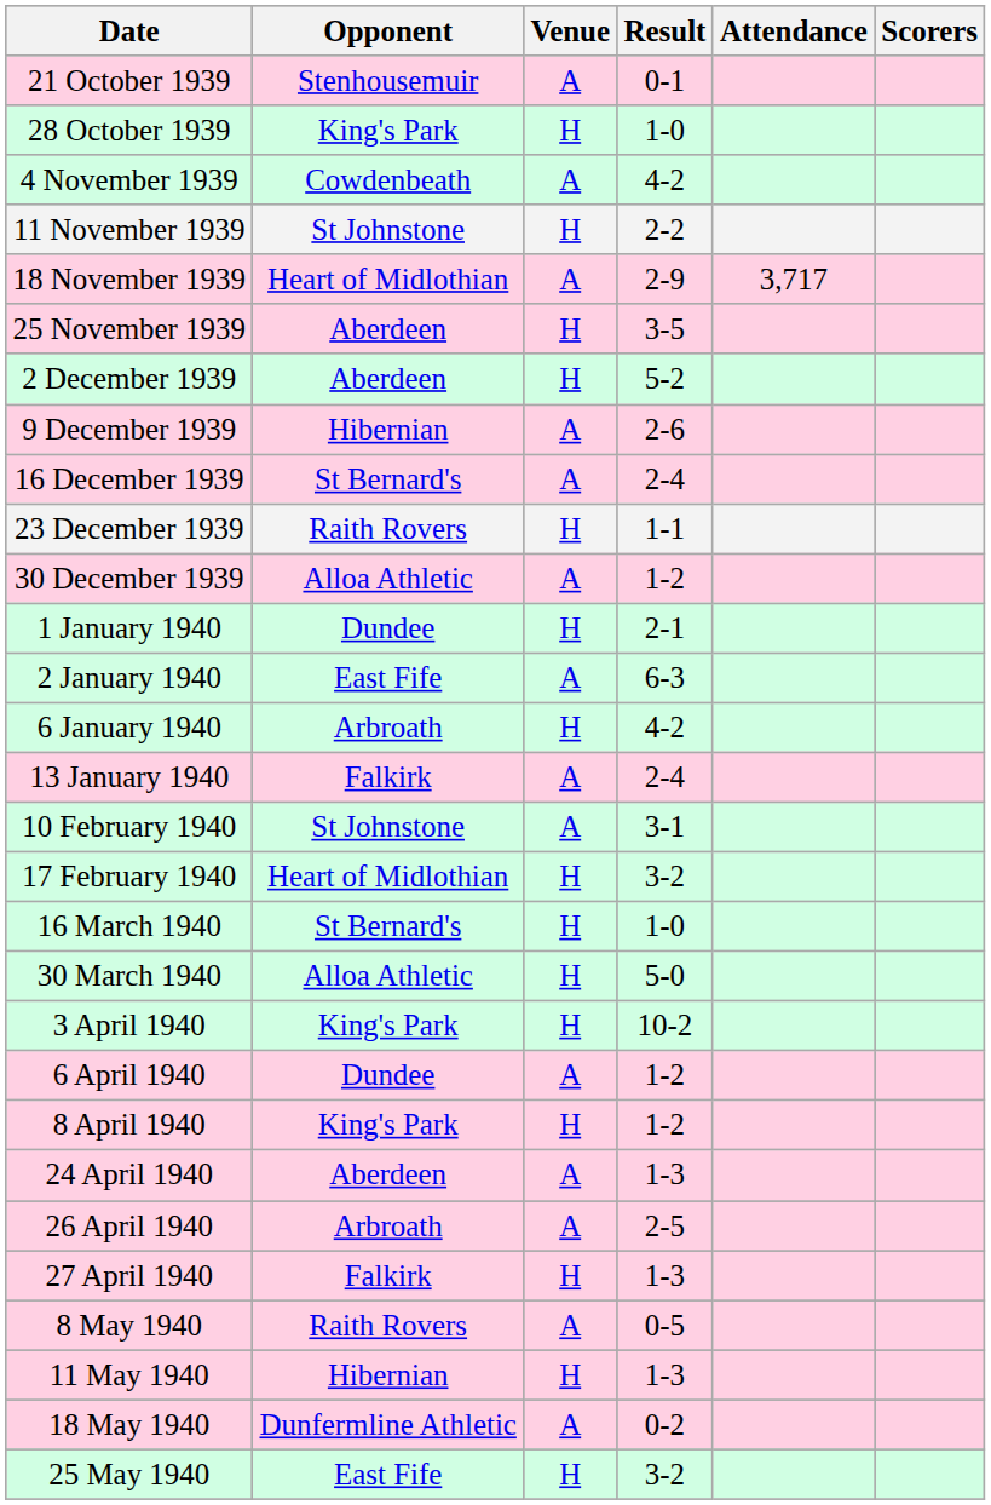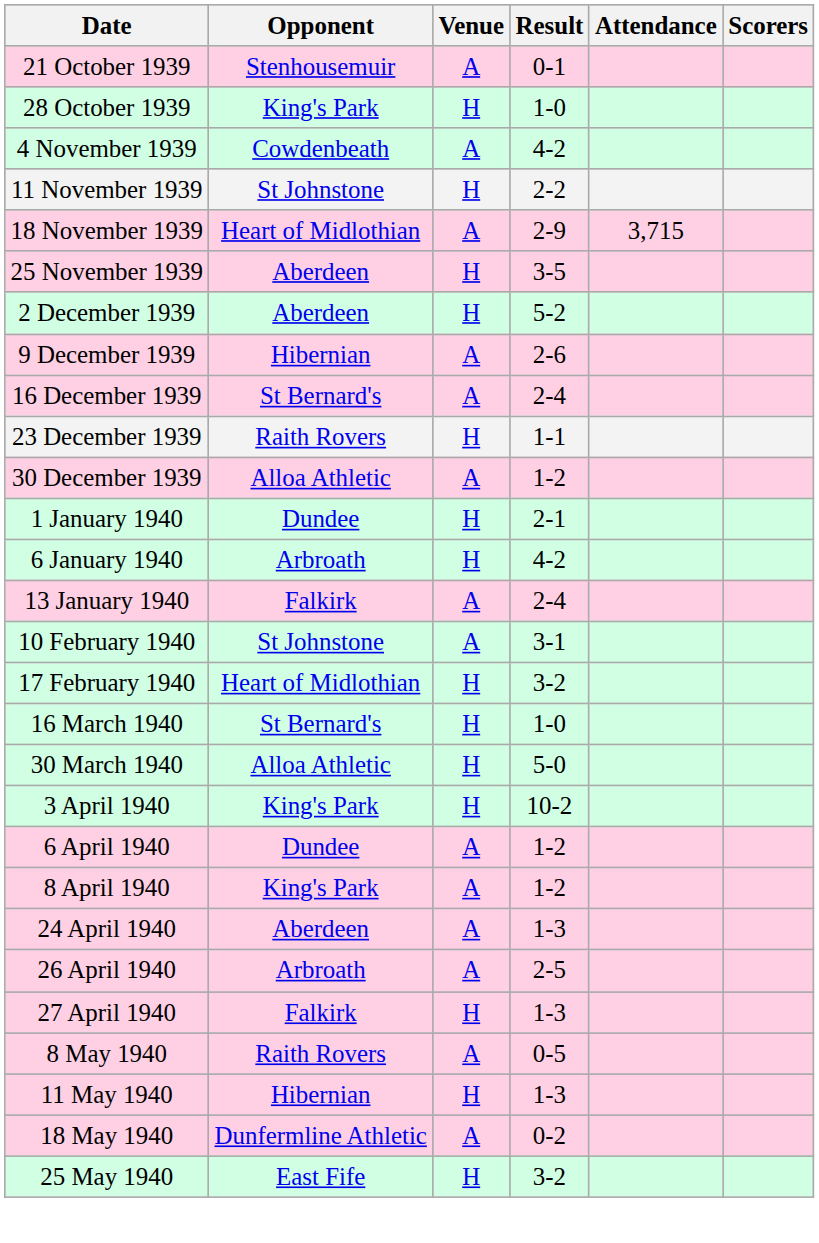18 November 1939 | Attendance: 3,717 -> 3,715
- row: 2 January 1940 | East Fife | A | 6-3
8 April 1940 | Venue: H -> A
